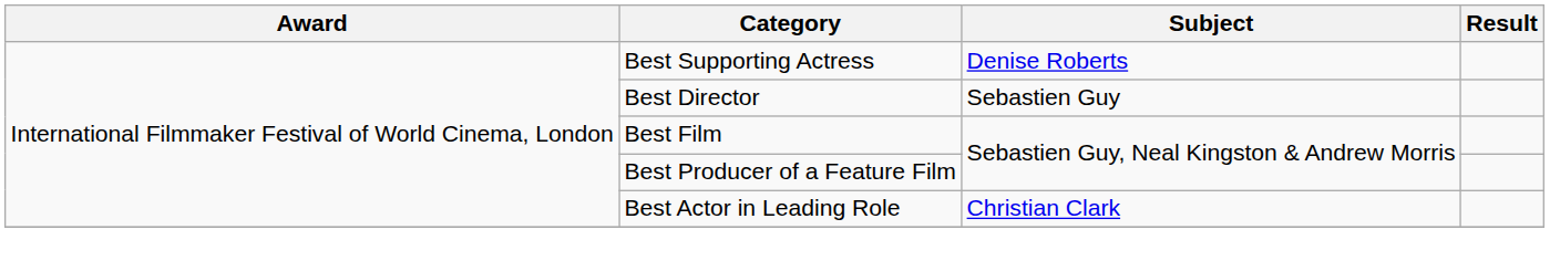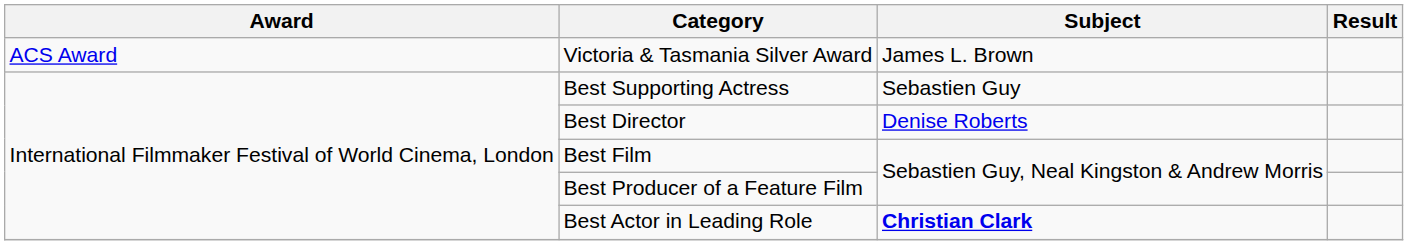+ row: ACS Award | Victoria & Tasmania Silver Award | James L. Brown
Best Supporting Actress | Subject: Denise Roberts -> Sebastien Guy
Best Director | Subject: Sebastien Guy -> Denise Roberts
Best Actor in Leading Role | Subject: normal -> bold
